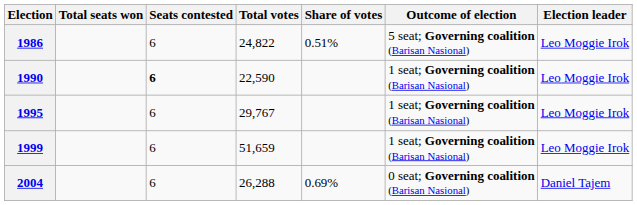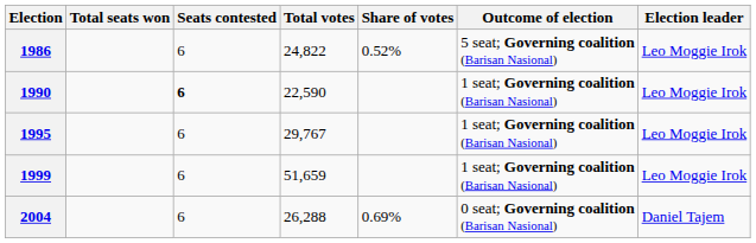1986 | Share of votes: 0.51% -> 0.52%
